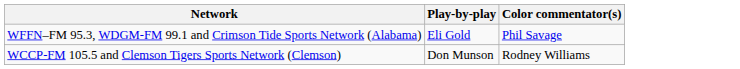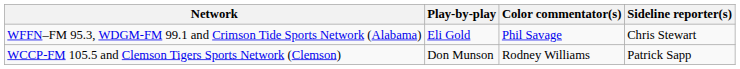+ column: Sideline reporter(s) | Chris Stewart | Patrick Sapp
